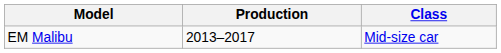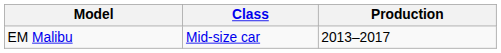columns swapped: Class <-> Production
